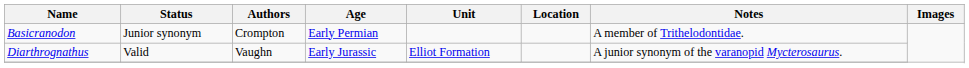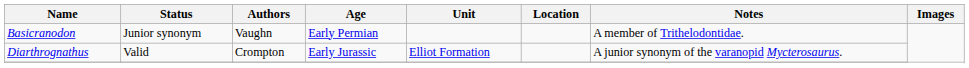Basicranodon | Authors: Crompton -> Vaughn
Diarthrognathus | Authors: Vaughn -> Crompton
